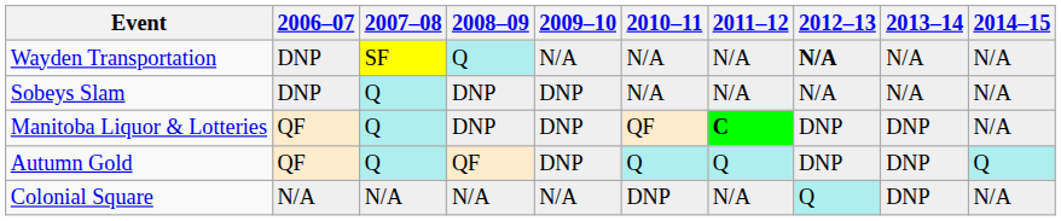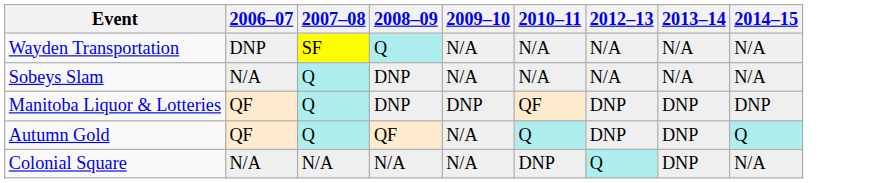- column: 2011–12 | N/A | N/A | C | Q | N/A
Wayden Transportation | 2012–13: bold -> normal
Sobeys Slam | 2006–07: DNP -> N/A
Sobeys Slam | 2009–10: DNP -> N/A
Manitoba Liquor & Lotteries | 2014–15: N/A -> DNP
Autumn Gold | 2009–10: DNP -> N/A
